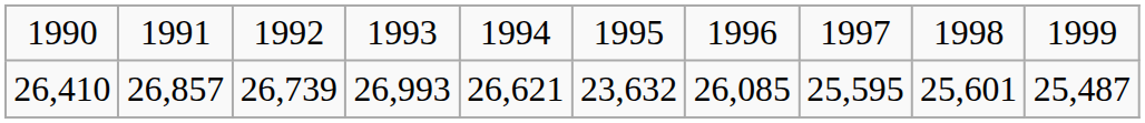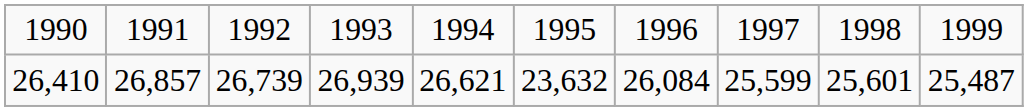26,410 | column 4: 26,993 -> 26,939
26,410 | column 7: 26,085 -> 26,084
26,410 | column 8: 25,595 -> 25,599
